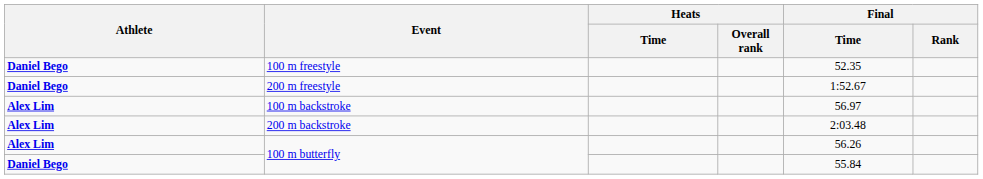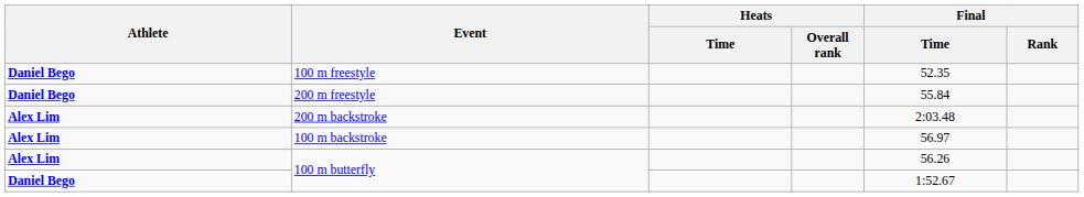200 m freestyle | Final / Time: 1:52.67 -> 55.84
rows swapped: 100 m backstroke <-> 200 m backstroke
Daniel Bego / 100 m butterfly | Final / Time: 55.84 -> 1:52.67
